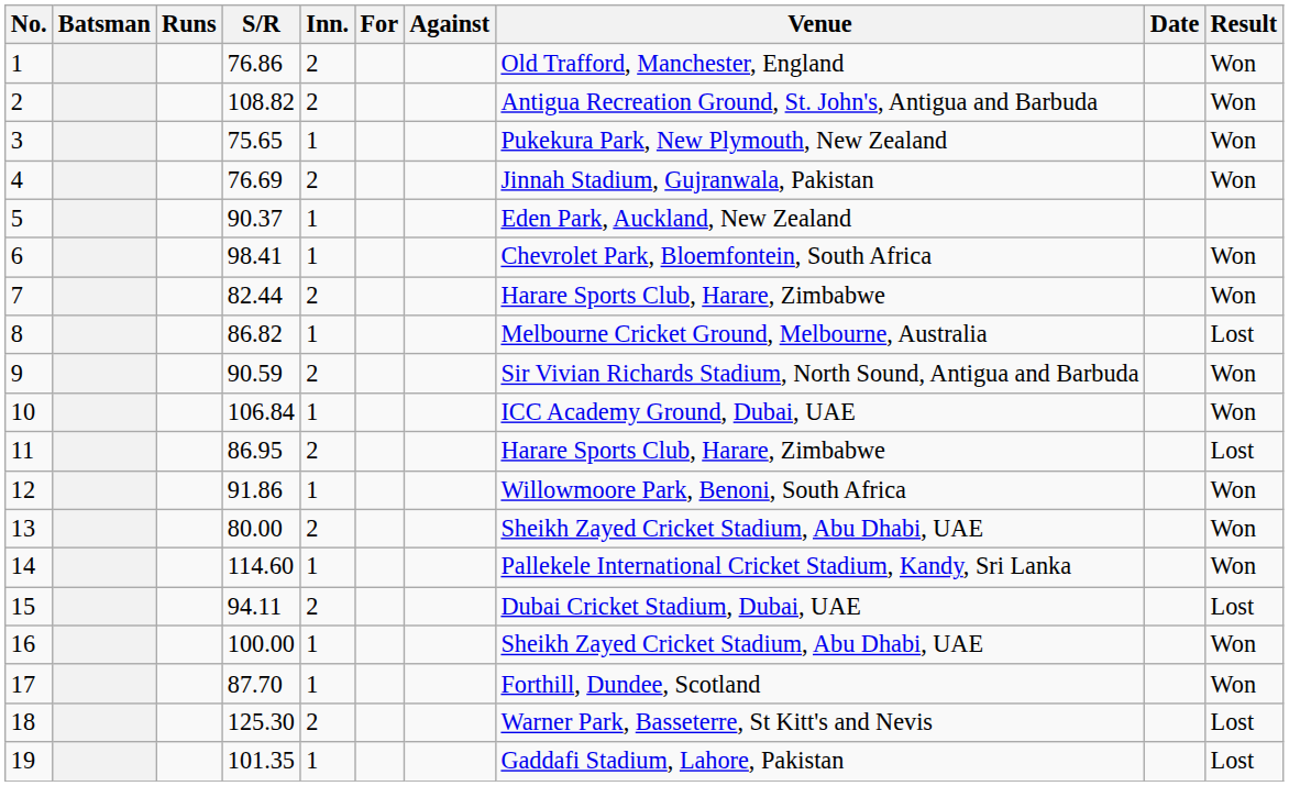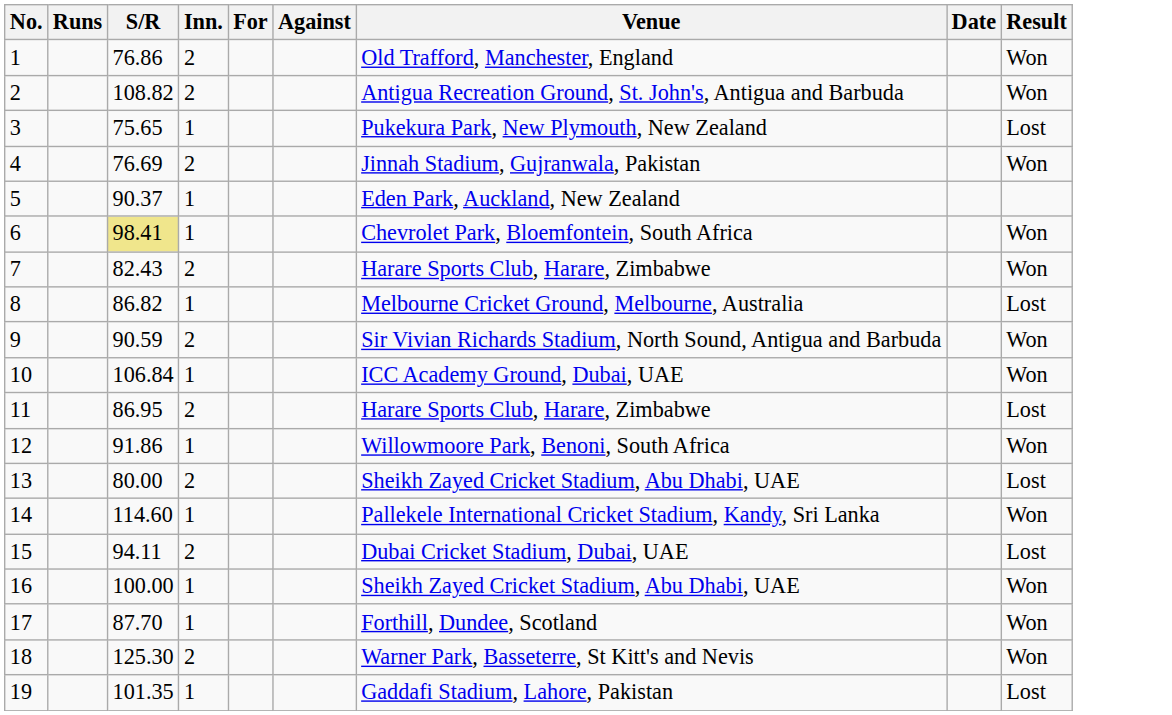- column: Batsman
3 | Result: Won -> Lost
6 | S/R: no background -> khaki background
7 | S/R: 82.44 -> 82.43
13 | Result: Won -> Lost
18 | Result: Lost -> Won
